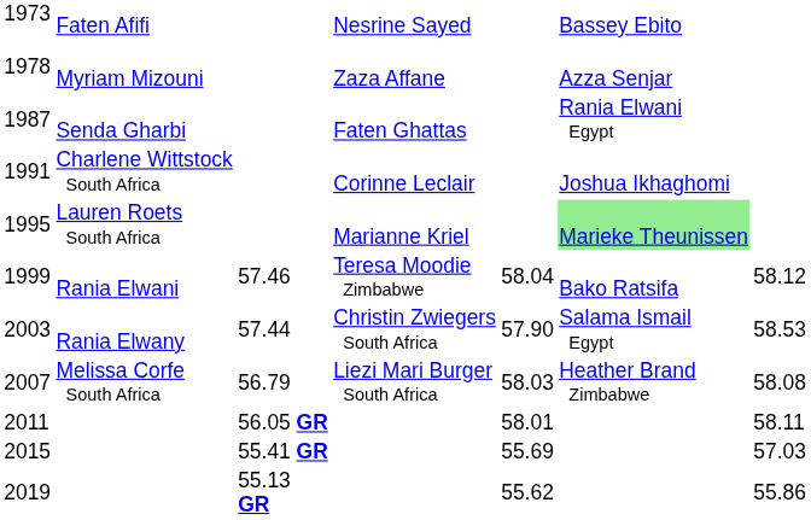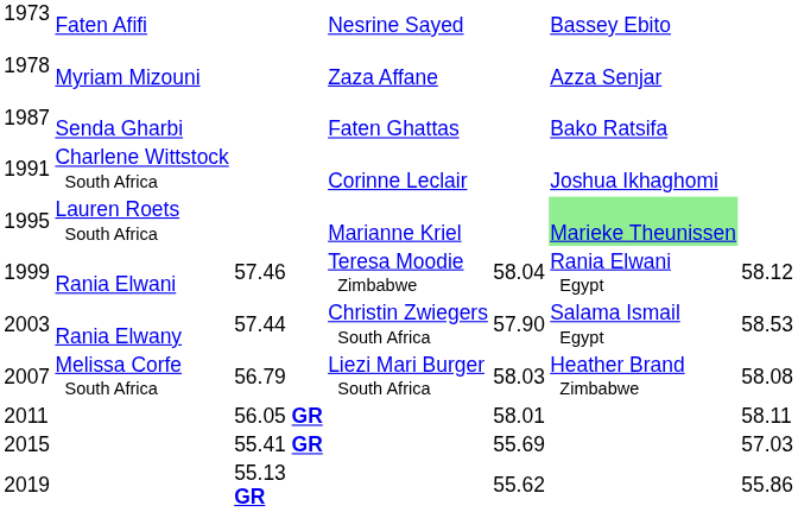1987 | column 6: Rania Elwani Egypt -> Bako Ratsifa
1999 | column 6: Bako Ratsifa -> Rania Elwani Egypt
